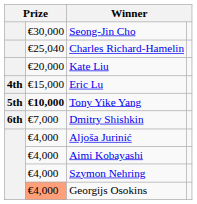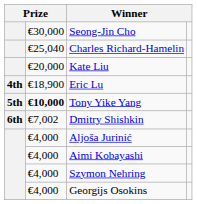Eric Lu | column 2: €15,000 -> €18,900
Dmitry Shishkin | column 2: €7,000 -> €7,002
Georgijs Osokins | column 2: lightsalmon background -> no background
